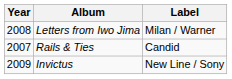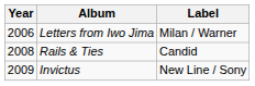Letters from Iwo Jima | Year: 2008 -> 2006
Rails & Ties | Year: 2007 -> 2008
